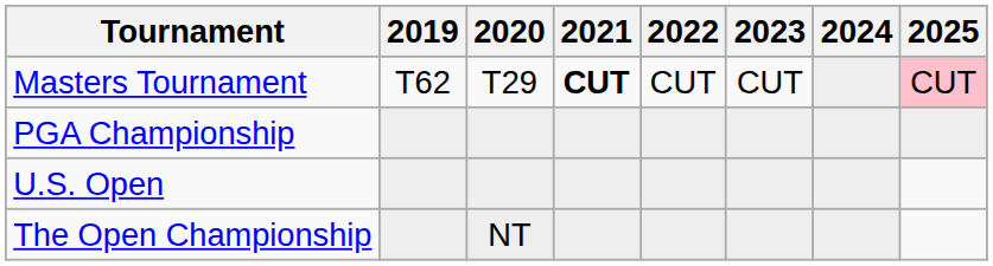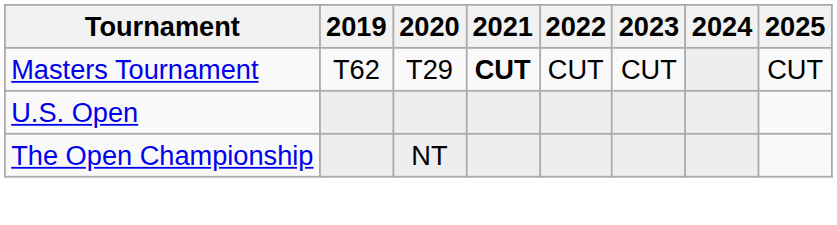Masters Tournament | 2025: pink background -> no background
- row: PGA Championship
